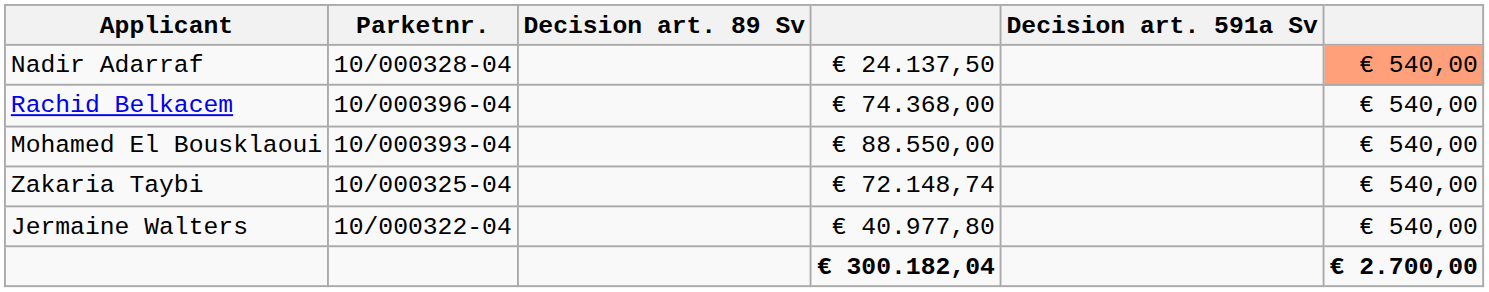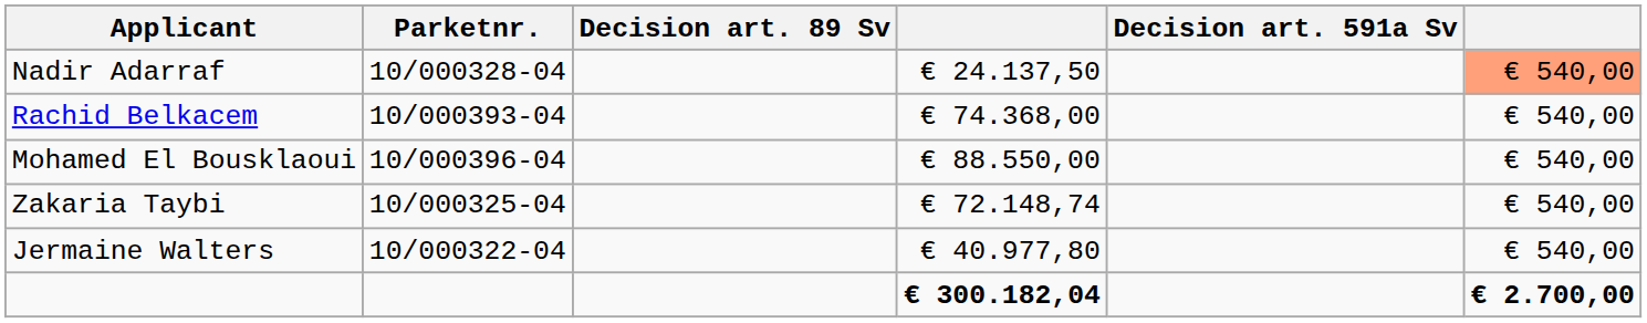Rachid Belkacem | Parketnr.: 10/000396-04 -> 10/000393-04
Mohamed El Bousklaoui | Parketnr.: 10/000393-04 -> 10/000396-04
